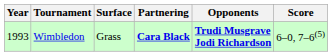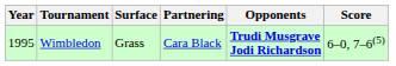Wimbledon | Year: 1993 -> 1995
Wimbledon | Partnering: bold -> normal
